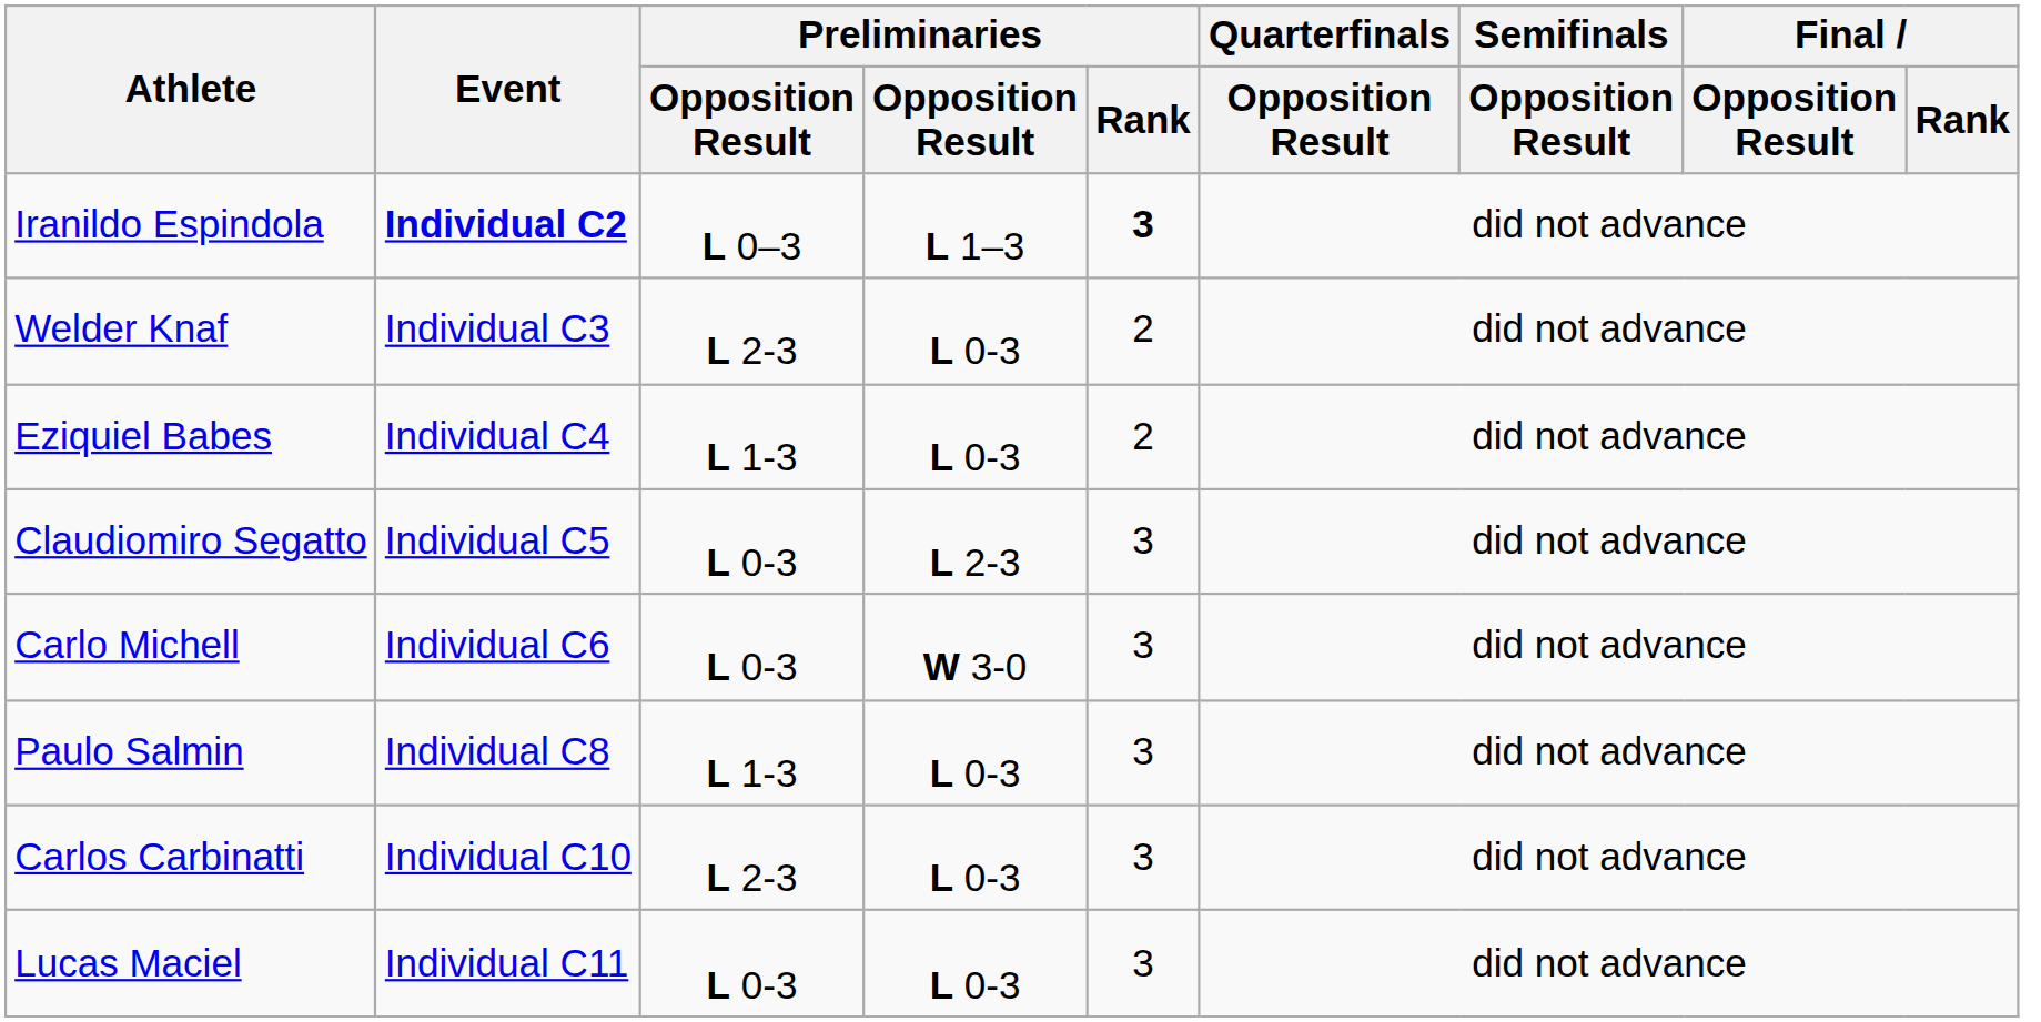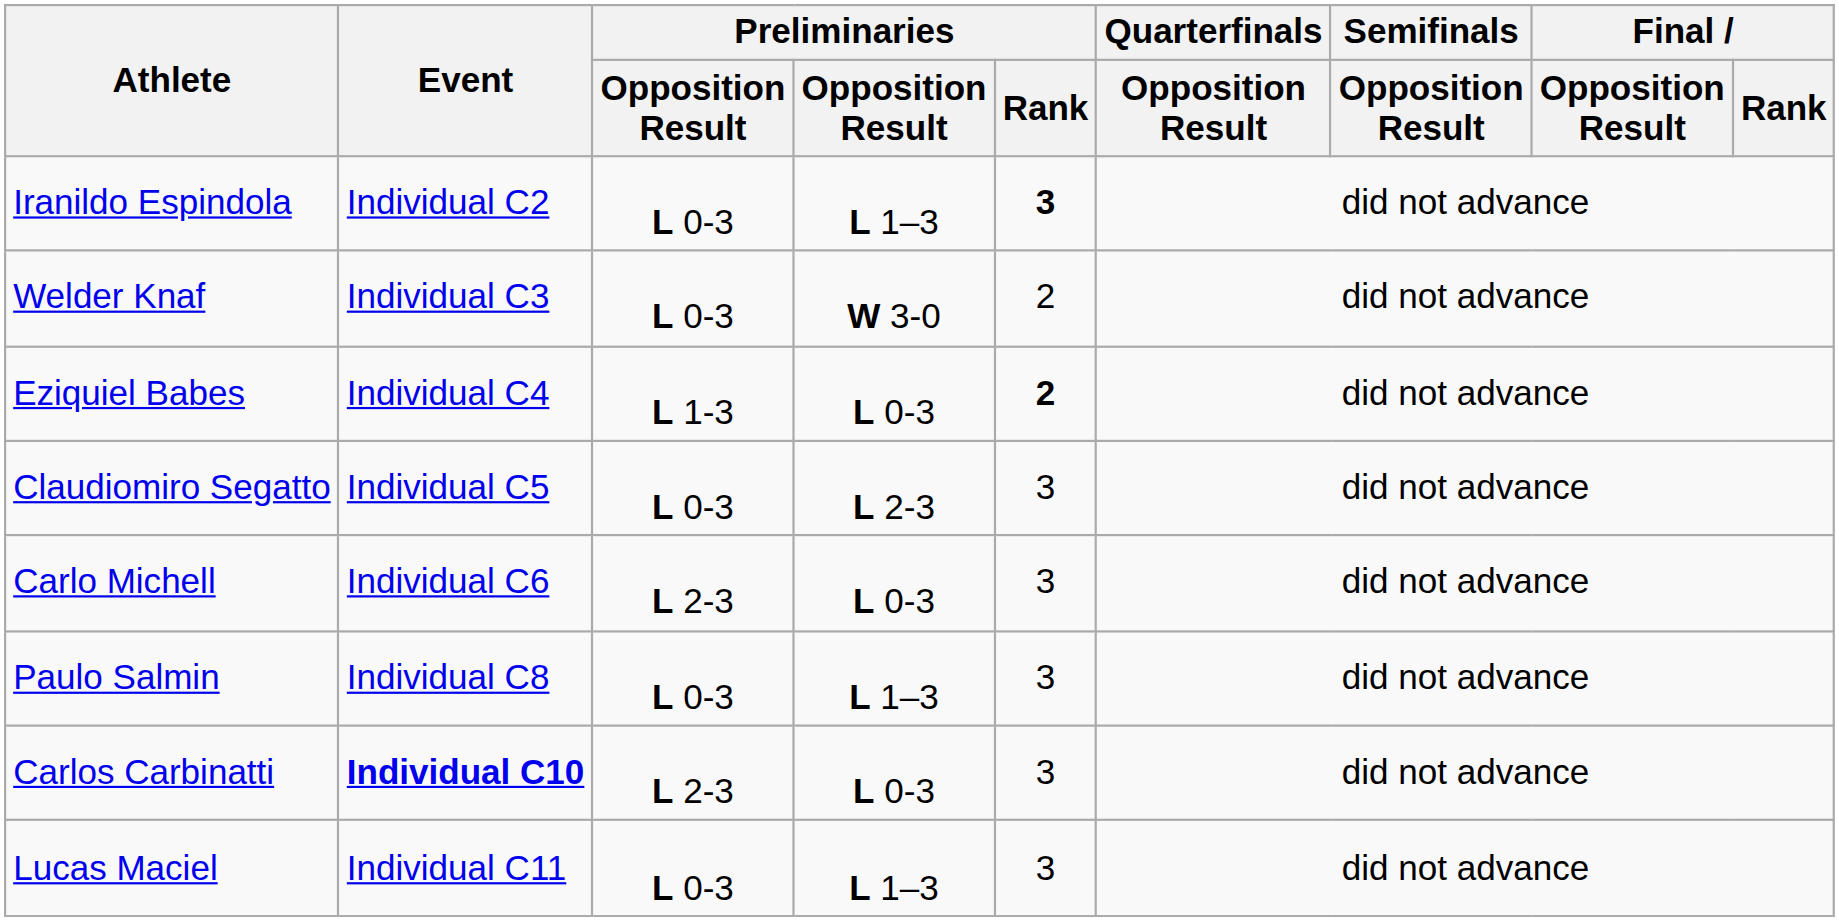Iranildo Espindola | Event: bold -> normal
Iranildo Espindola | column 3: L 0–3 -> L 0-3
Welder Knaf | column 3: L 2-3 -> L 0-3
Welder Knaf | column 4: L 0-3 -> W 3-0
Eziquiel Babes | Preliminaries / Rank: normal -> bold
Carlo Michell | column 3: L 0-3 -> L 2-3
Carlo Michell | column 4: W 3-0 -> L 0-3
Paulo Salmin | column 3: L 1-3 -> L 0-3
Paulo Salmin | column 4: L 0-3 -> L 1–3
Carlos Carbinatti | Event: normal -> bold
Lucas Maciel | column 4: L 0-3 -> L 1–3
